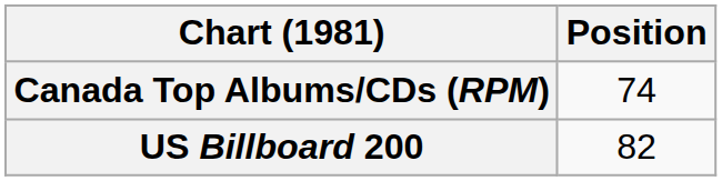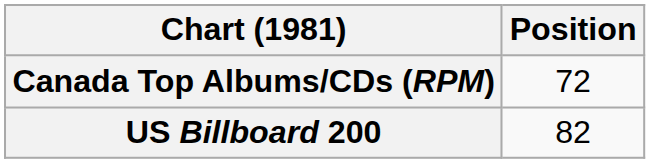Canada Top Albums/CDs (RPM) | Position: 74 -> 72
